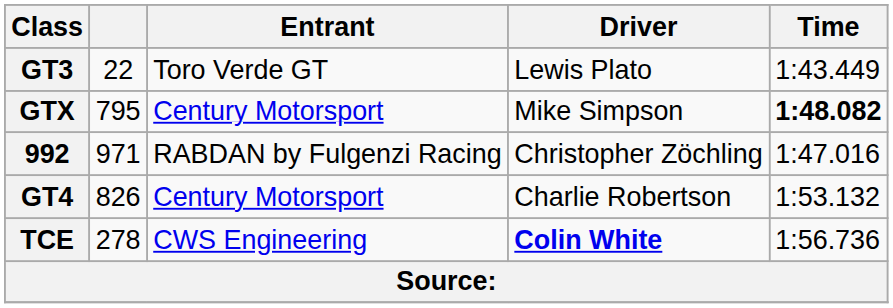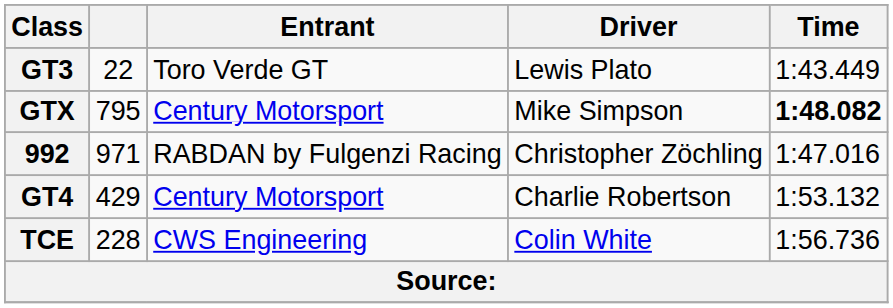GT4 | column 2: 826 -> 429
TCE | column 2: 278 -> 228
TCE | Driver: bold -> normal
